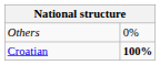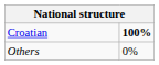rows swapped: Croatian <-> Others
